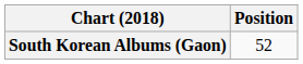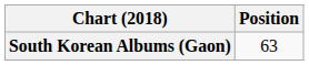South Korean Albums (Gaon) | Position: 52 -> 63
